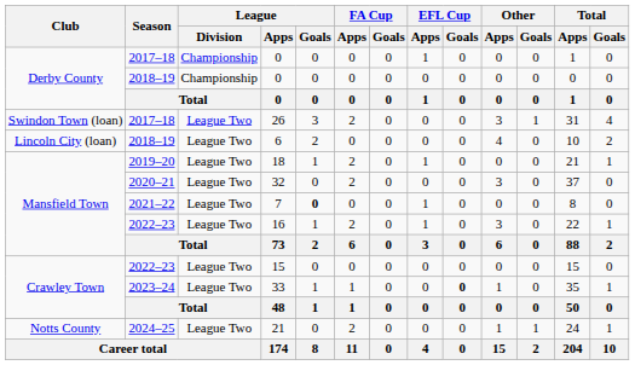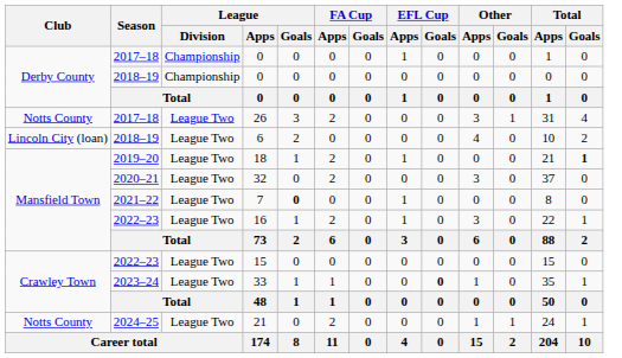26 | Club: Swindon Town (loan) -> Notts County
18 | Total / Goals: normal -> bold
